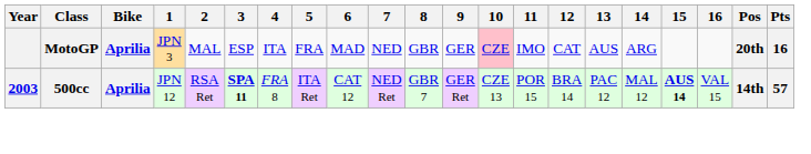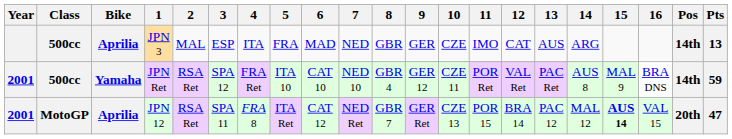JPN 3 | Class: MotoGP -> 500cc
JPN 3 | 10: pink background -> no background
JPN 3 | Pos: 20th -> 14th
JPN 3 | Pts: 16 -> 13
+ row: 2001 | 500cc | Yamaha | JPN Ret | RSA Ret | SPA 12 | FRA Ret | ITA 10 | CAT 10 | NED 10 | GBR 4 | GER 12 | CZE 11 | POR Ret | VAL Ret | PAC Ret | AUS 8 | MAL 9 | BRA DNS | 14th | 59
JPN 12 | Year: 2003 -> 2001
JPN 12 | Class: 500cc -> MotoGP
JPN 12 | 3: bold -> normal
JPN 12 | Pos: 14th -> 20th
JPN 12 | Pts: 57 -> 47
